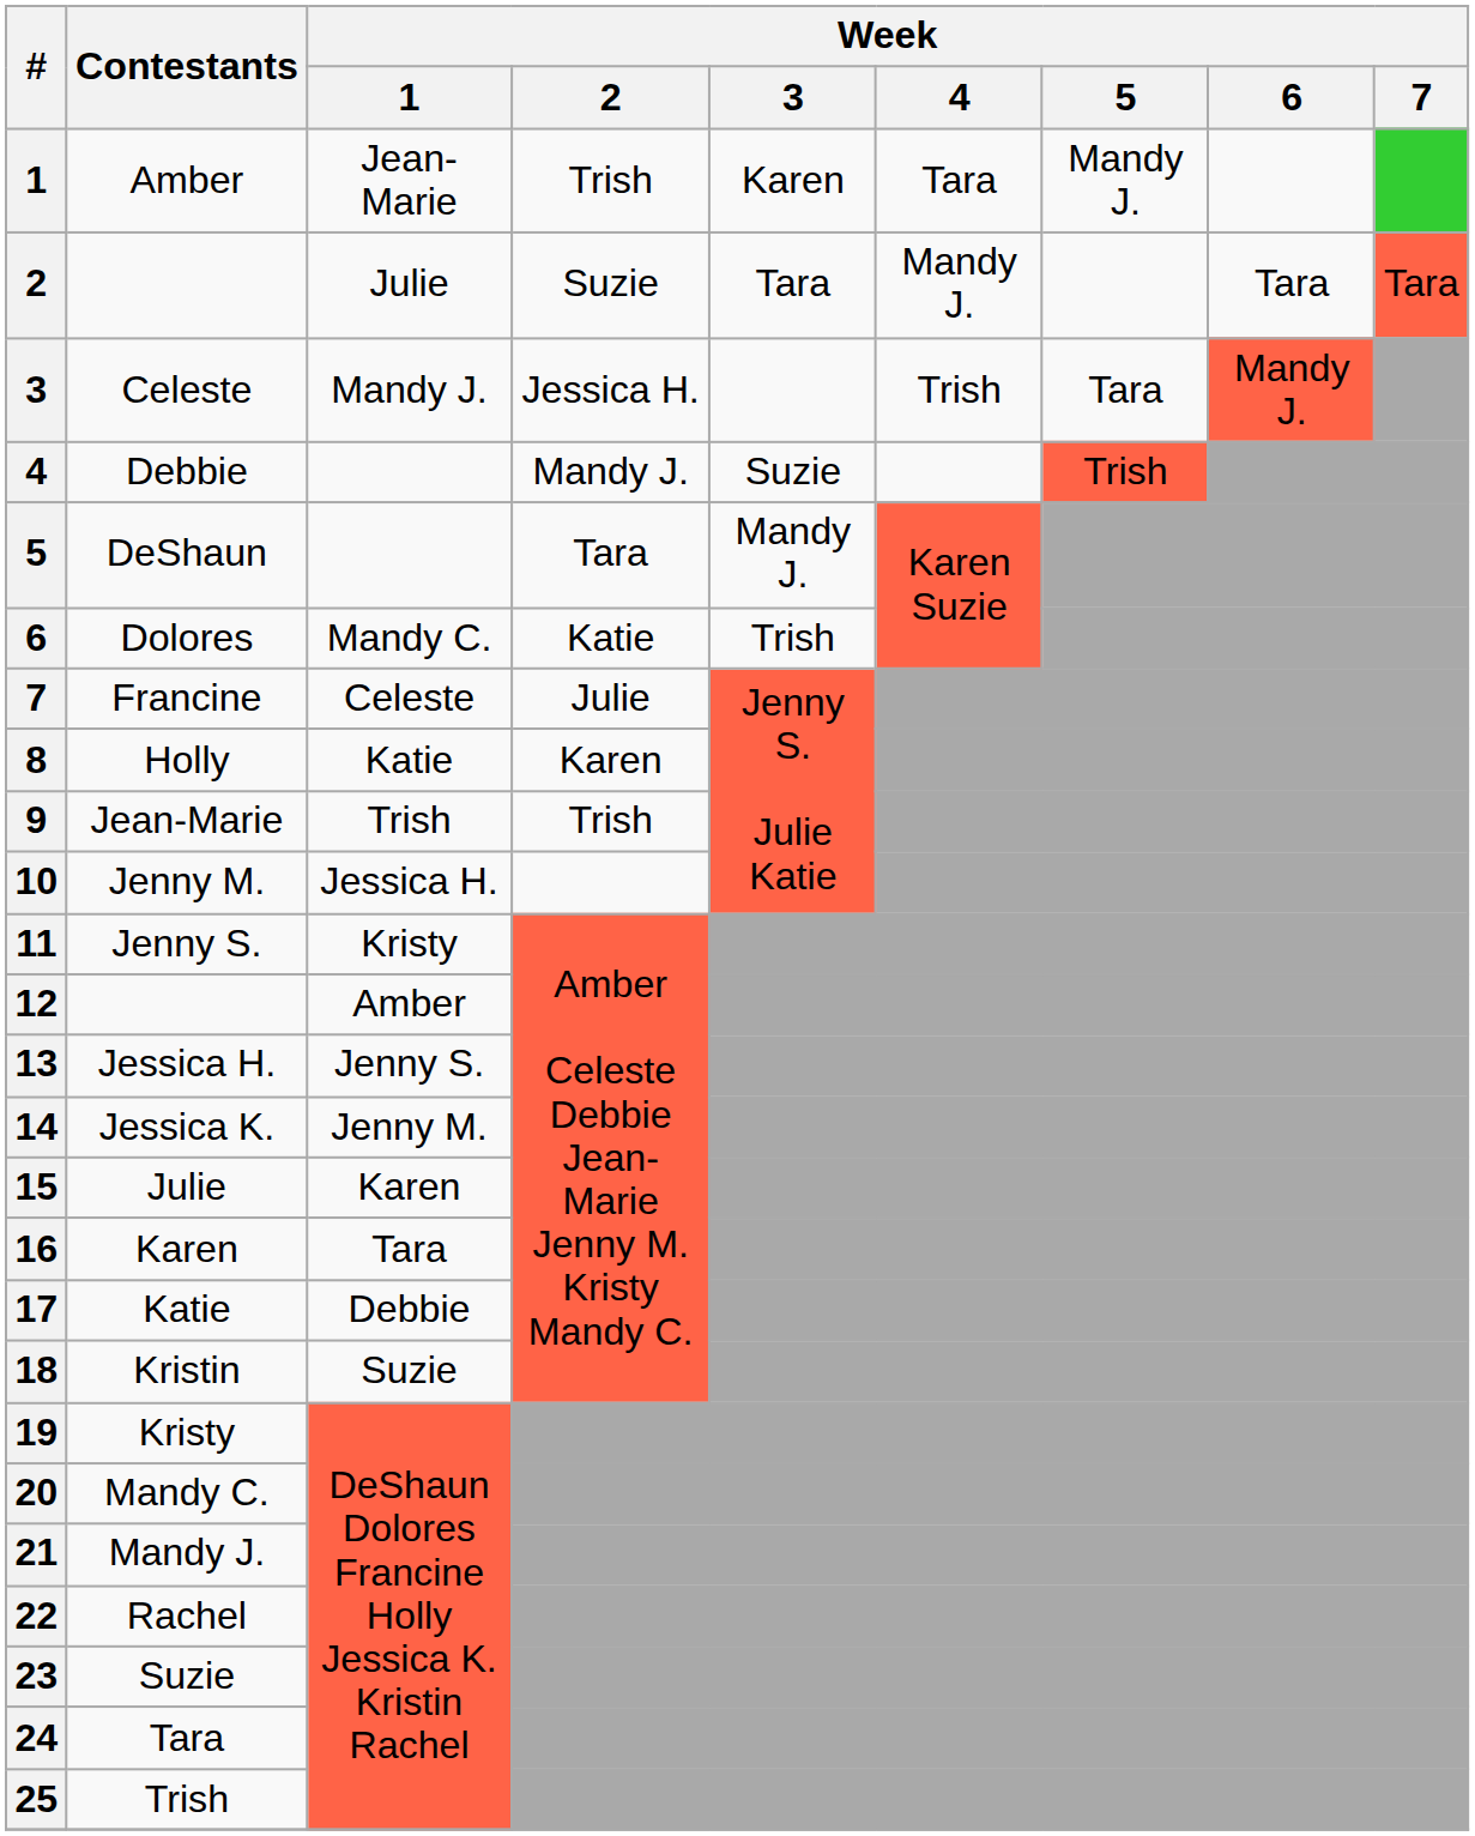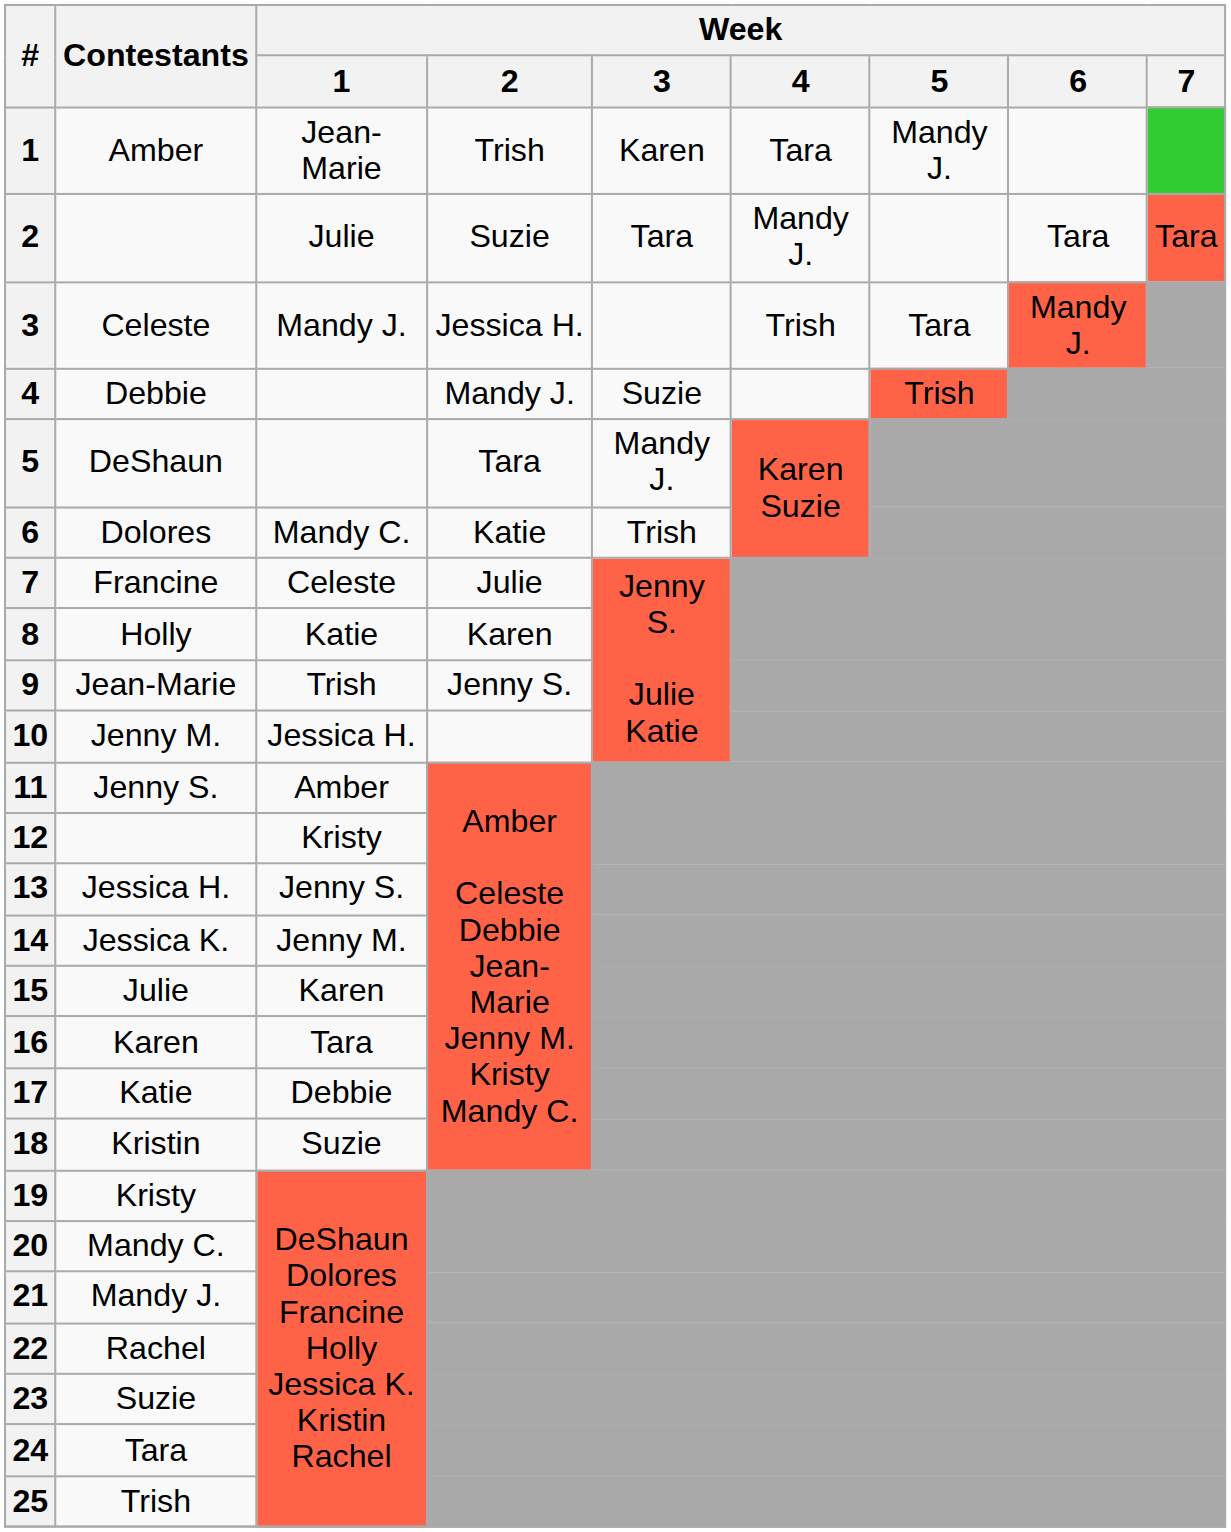9 | Week / 2: Trish -> Jenny S.
11 | Week / 1: Kristy -> Amber
12 | Week / 1: Amber -> Kristy
